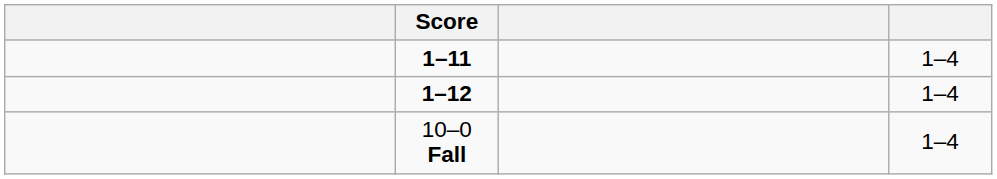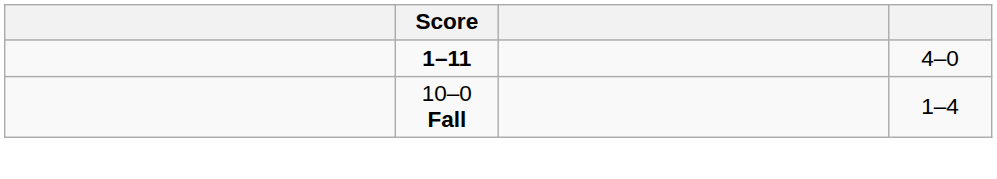1–11 | column 4: 1–4 -> 4–0
- row: 1–12 | 1–4
